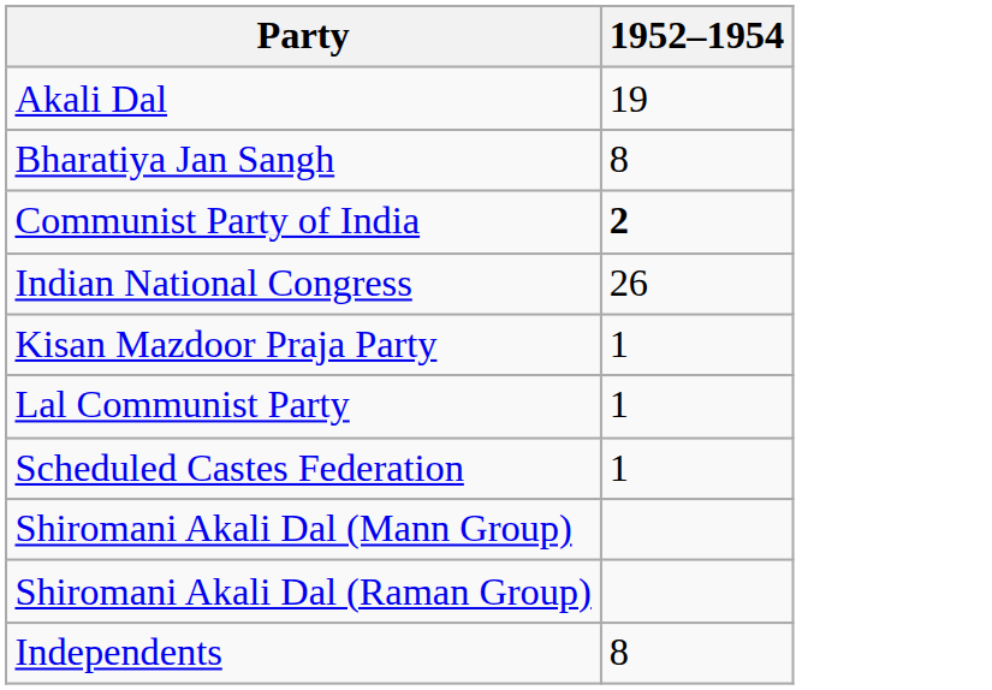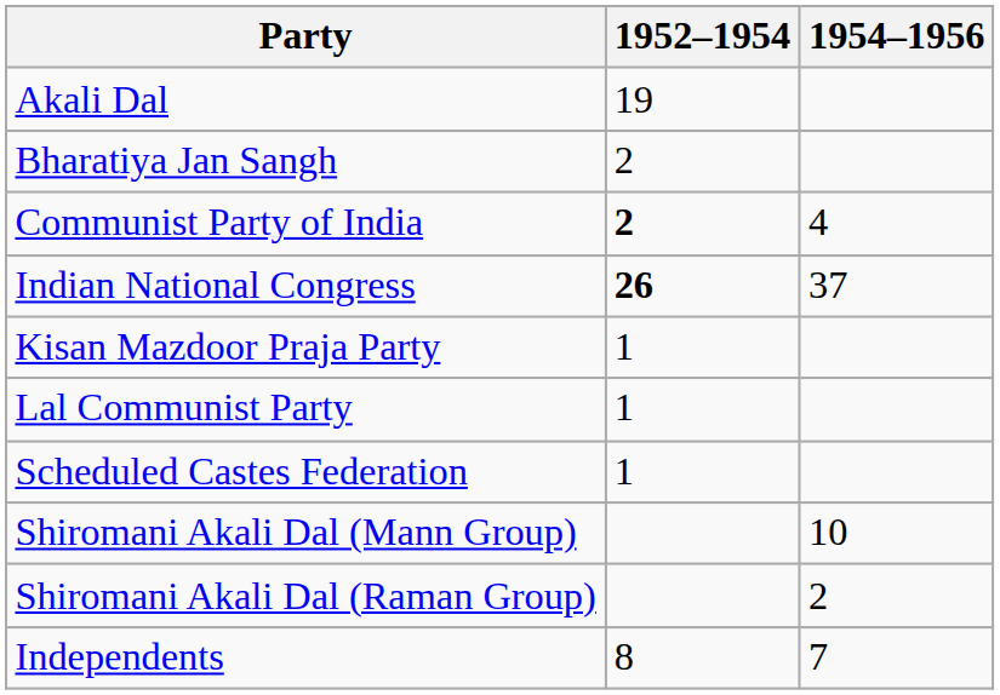+ column: 1954–1956 | 4 | 37 | 10 | 2 | 7
Bharatiya Jan Sangh | 1952–1954: 8 -> 2
Indian National Congress | 1952–1954: normal -> bold
